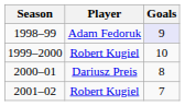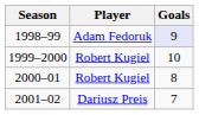2000–01 | Player: Dariusz Preis -> Robert Kugiel
2001–02 | Player: Robert Kugiel -> Dariusz Preis
